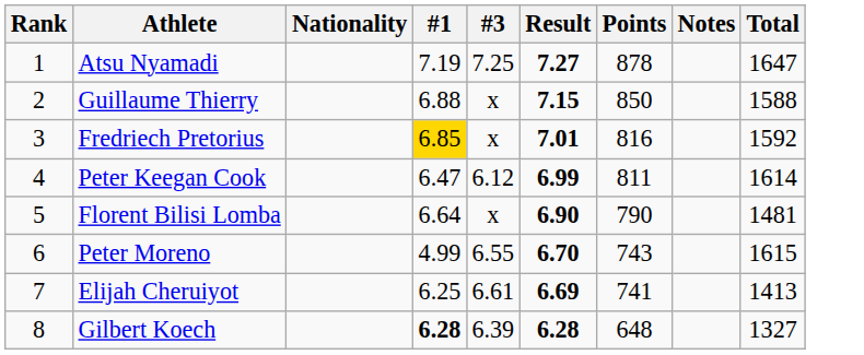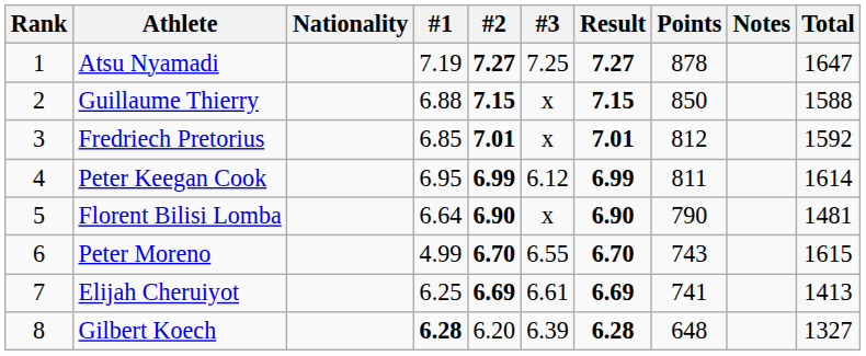+ column: #2 | 7.27 | 7.15 | 7.01 | 6.99 | 6.90 | 6.70 | 6.69 | 6.20
Fredriech Pretorius | #1: gold background -> no background
Fredriech Pretorius | Points: 816 -> 812
Peter Keegan Cook | #1: 6.47 -> 6.95
